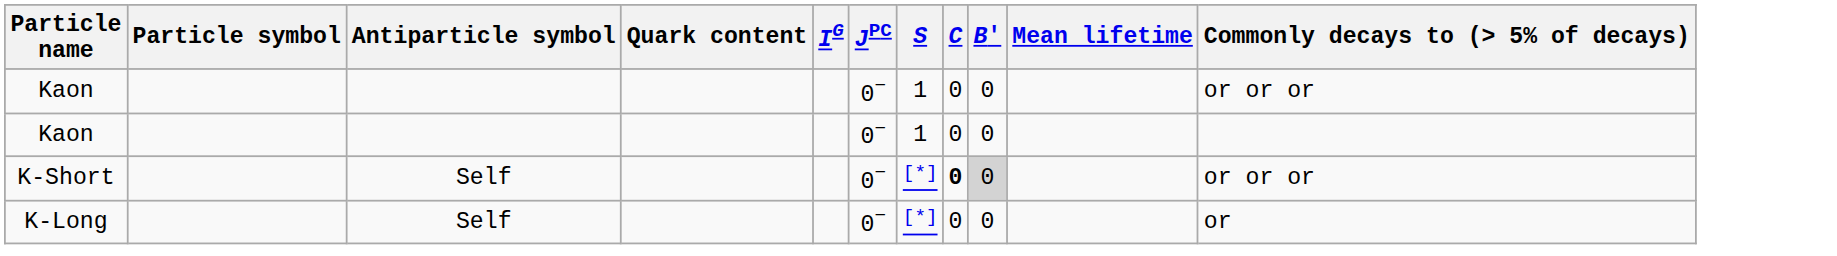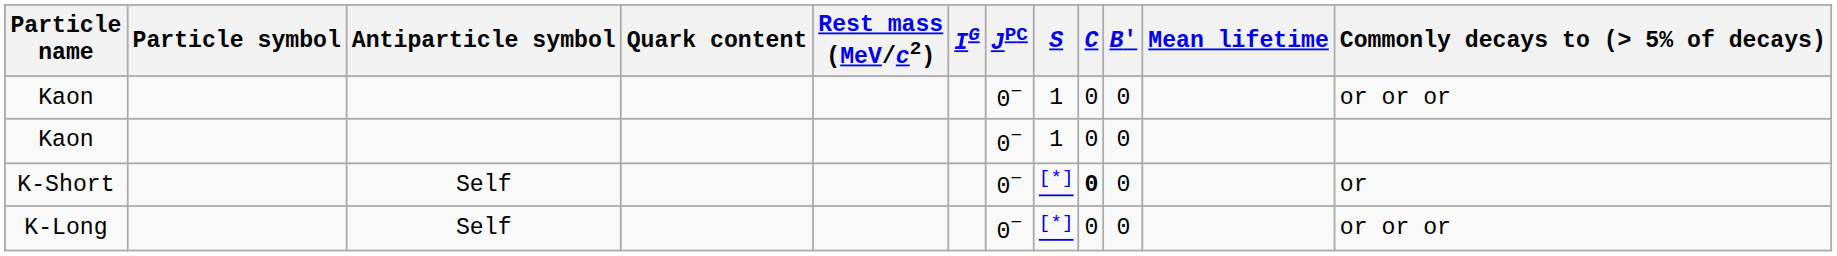+ column: Rest mass (MeV/c2)
K-Short | B′: lightgrey background -> no background
K-Short | Commonly decays to (> 5% of decays): or or or -> or
K-Long | Commonly decays to (> 5% of decays): or -> or or or
